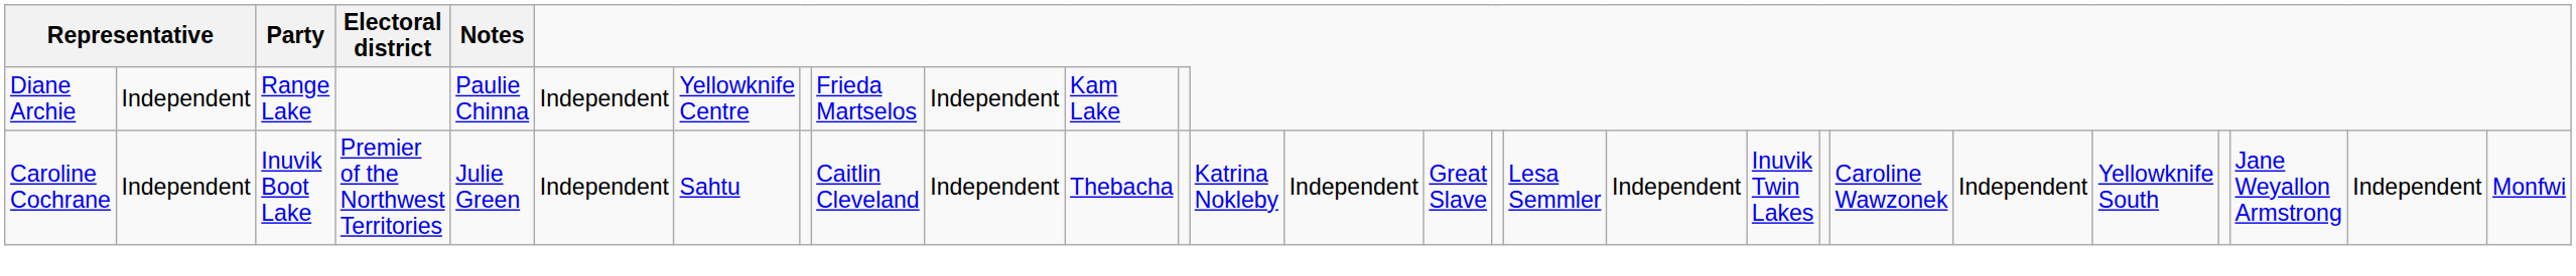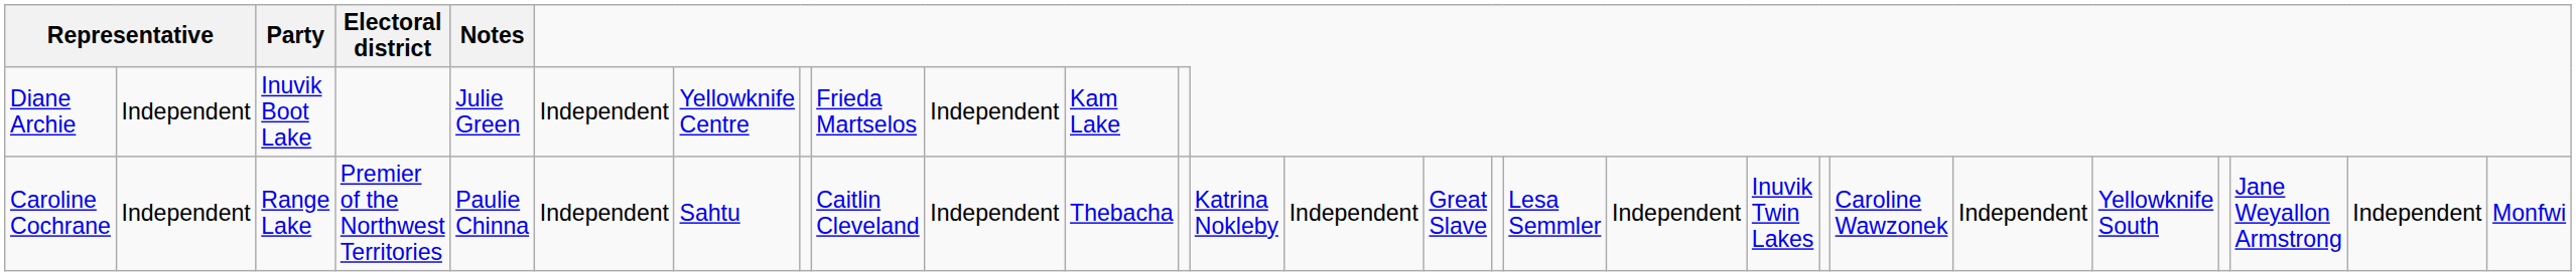Diane Archie | Party: Range Lake -> Inuvik Boot Lake
Diane Archie | Notes: Paulie Chinna -> Julie Green
Caroline Cochrane | Party: Inuvik Boot Lake -> Range Lake
Caroline Cochrane | Notes: Julie Green -> Paulie Chinna
